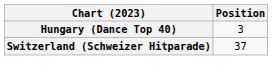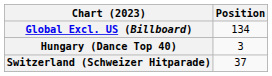+ row: Global Excl. US (Billboard) | 134
